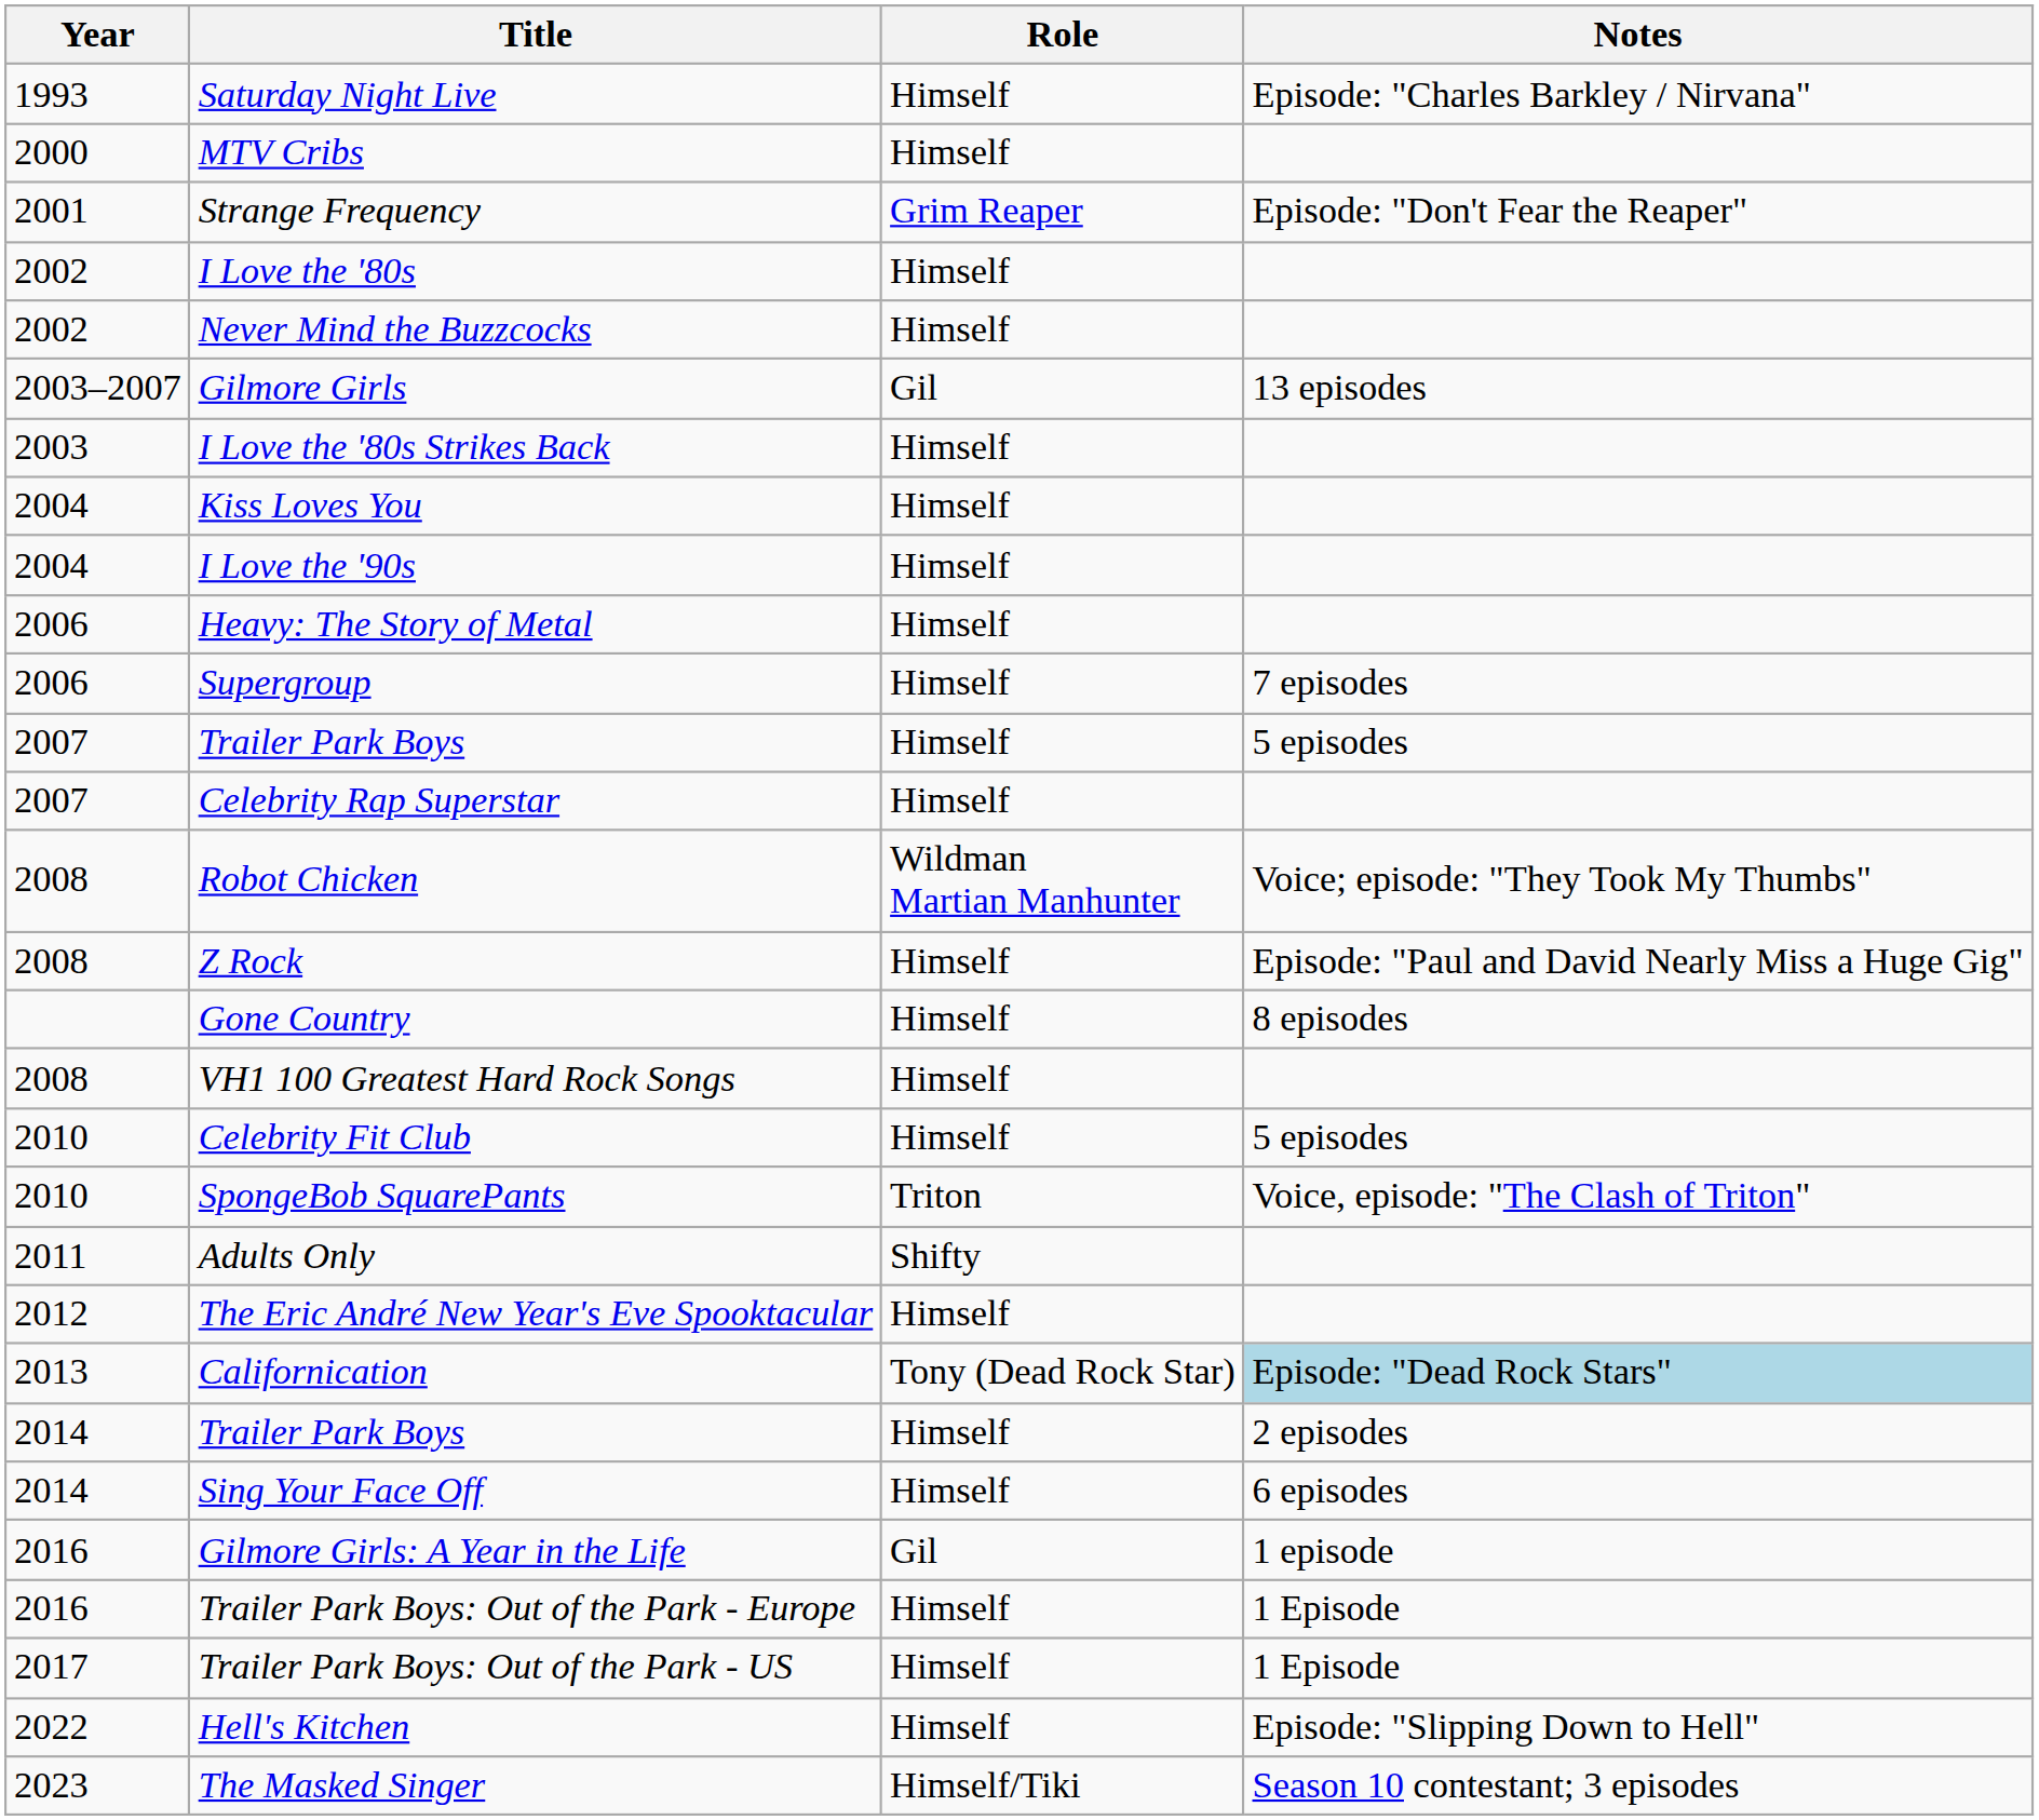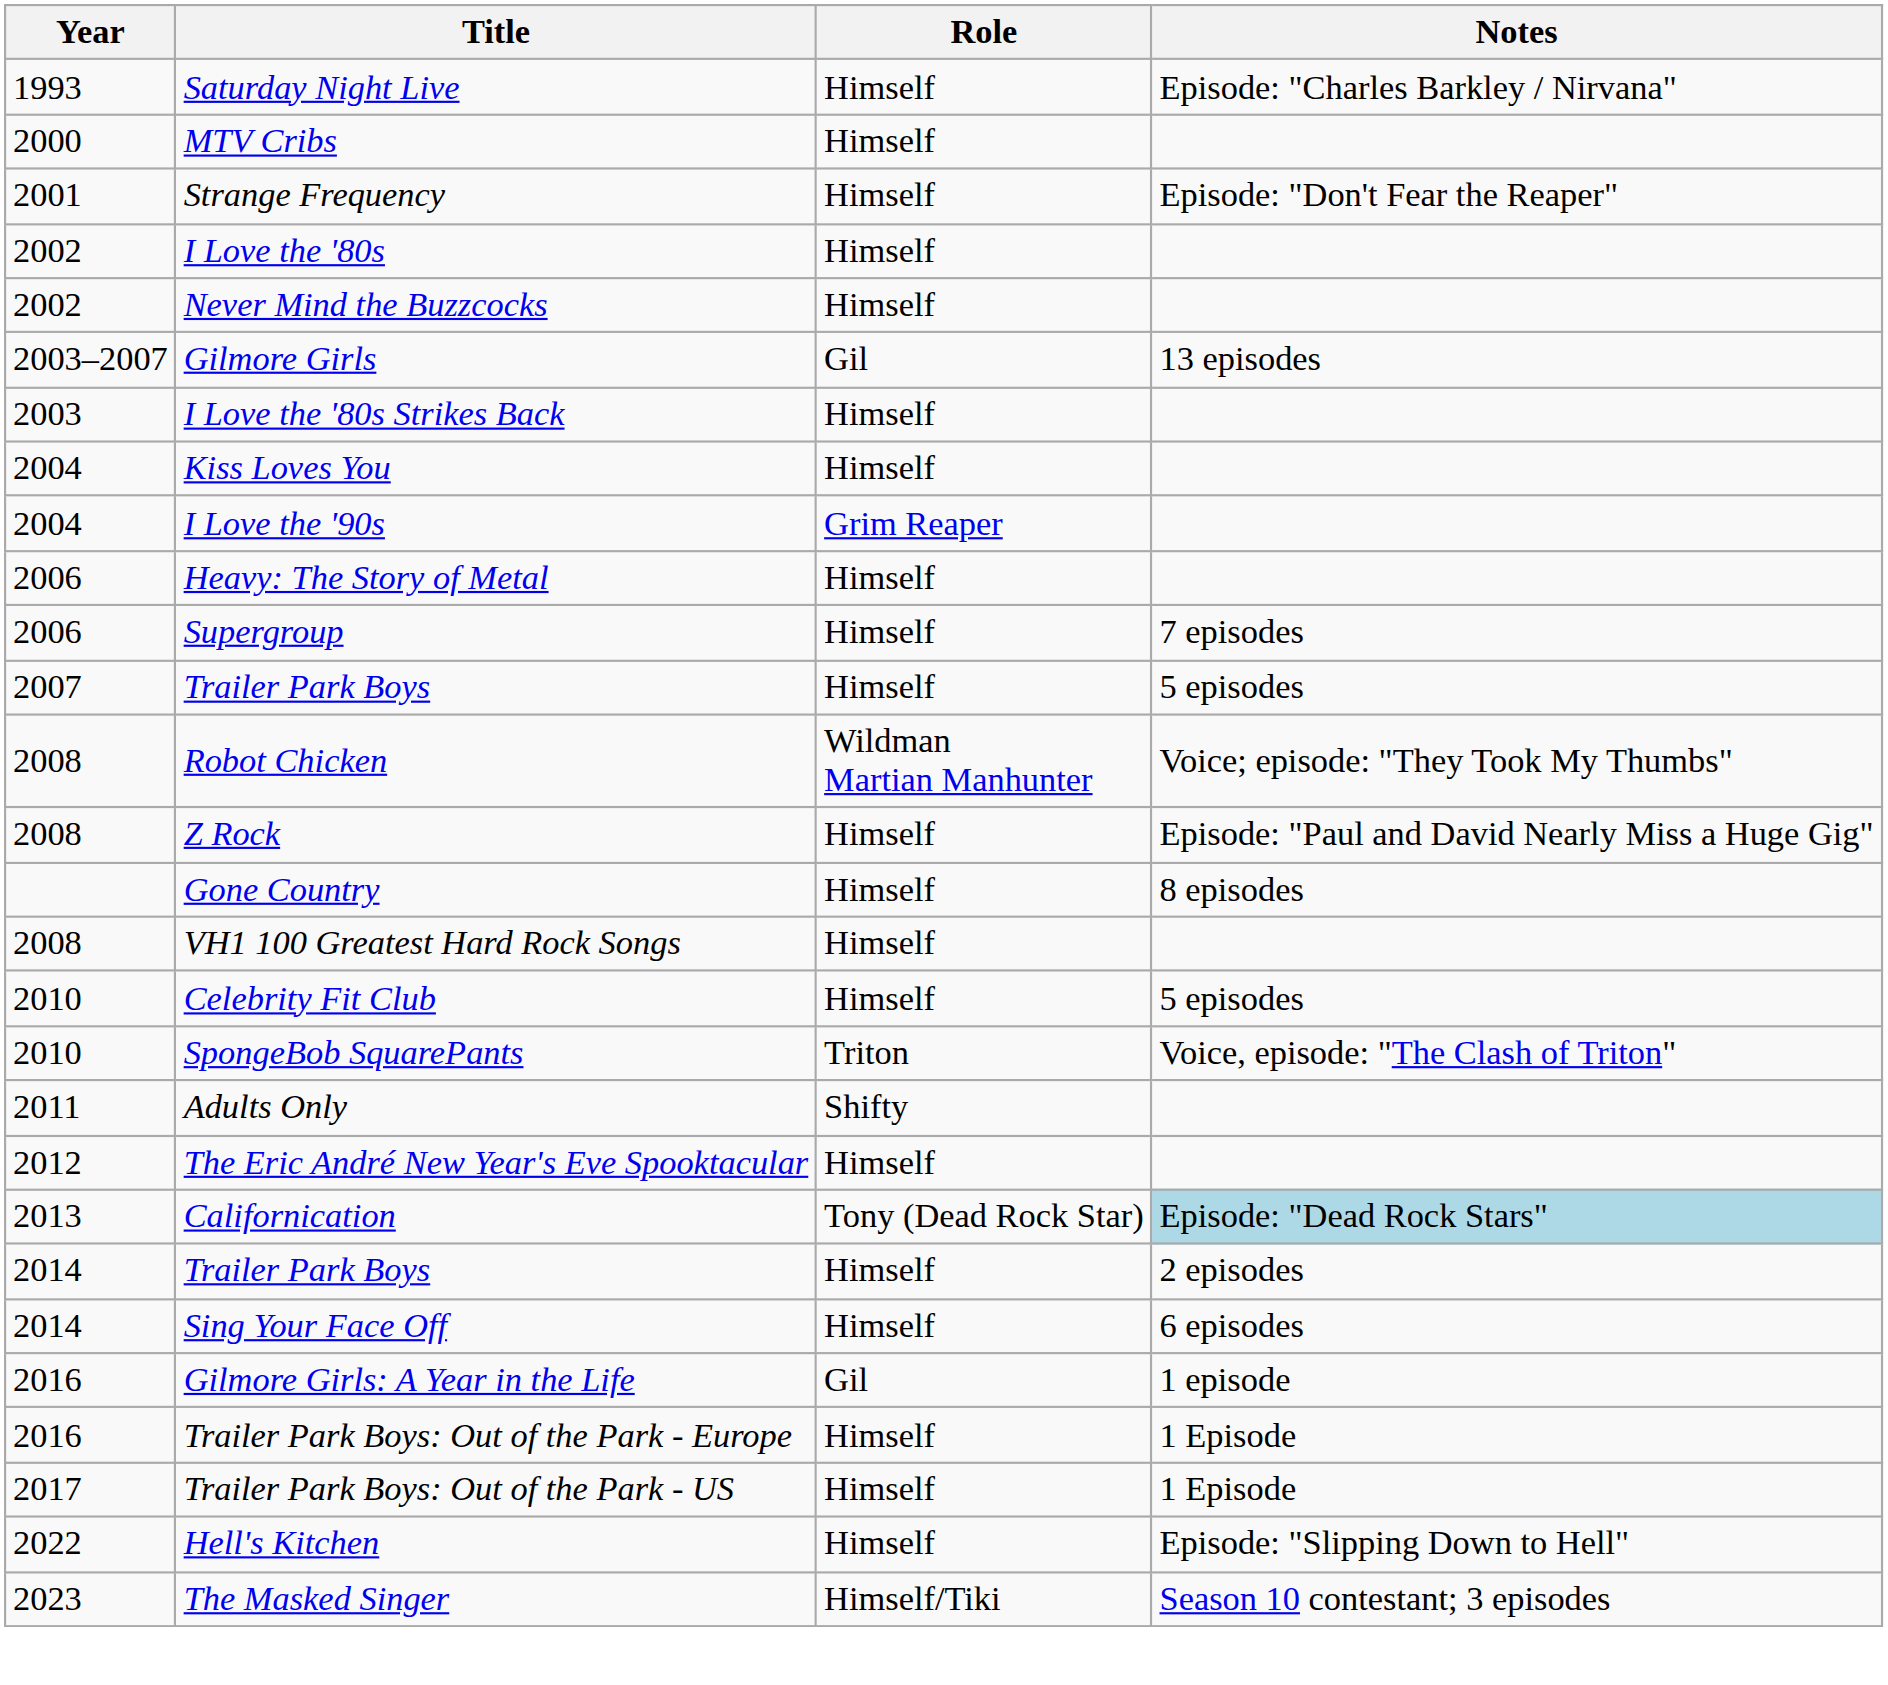Strange Frequency | Role: Grim Reaper -> Himself
I Love the '90s | Role: Himself -> Grim Reaper
- row: 2007 | Celebrity Rap Superstar | Himself
